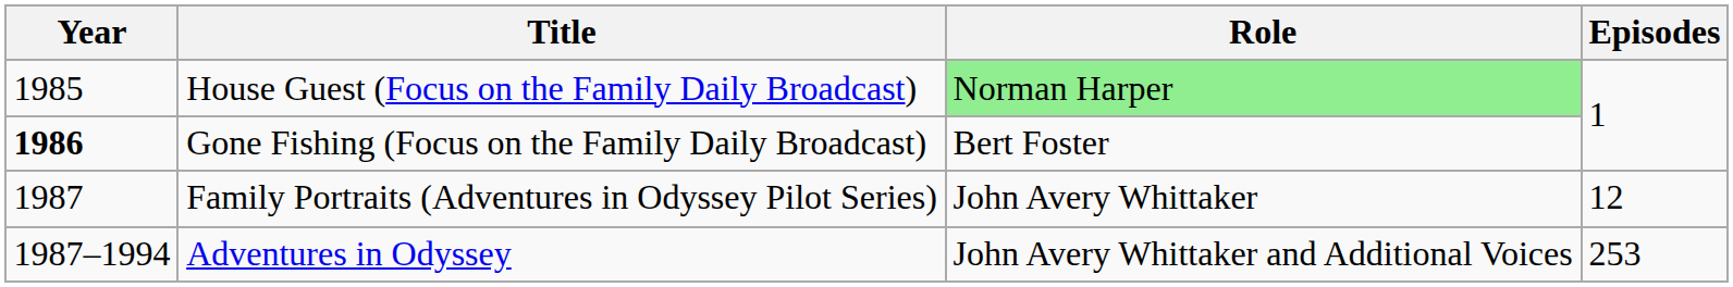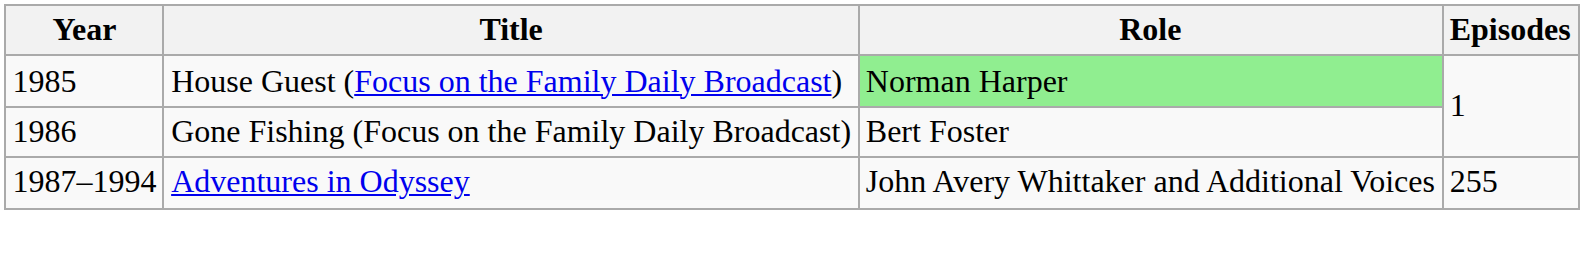Gone Fishing (Focus on the Family Daily Broadcast) | Year: bold -> normal
- row: 1987 | Family Portraits (Adventures in Odyssey Pilot Series) | John Avery Whittaker | 12
Adventures in Odyssey | Episodes: 253 -> 255
